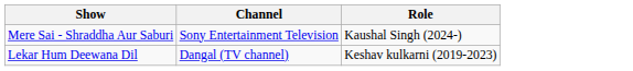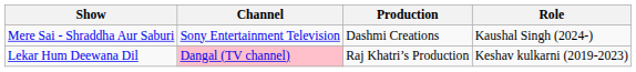+ column: Production | Dashmi Creations | Raj Khatri’s Production
Lekar Hum Deewana Dil | Channel: no background -> pink background
